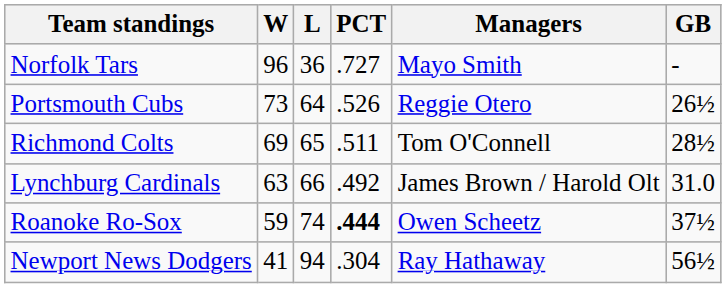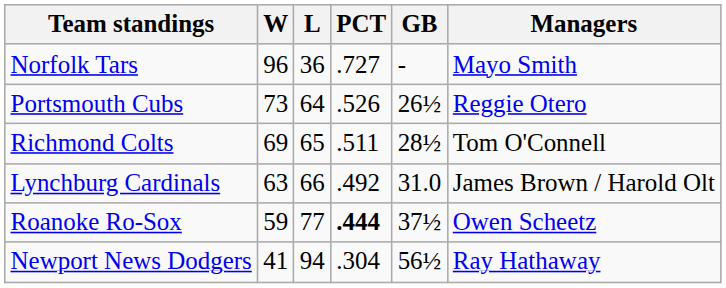columns swapped: GB <-> Managers
Roanoke Ro-Sox | L: 74 -> 77
